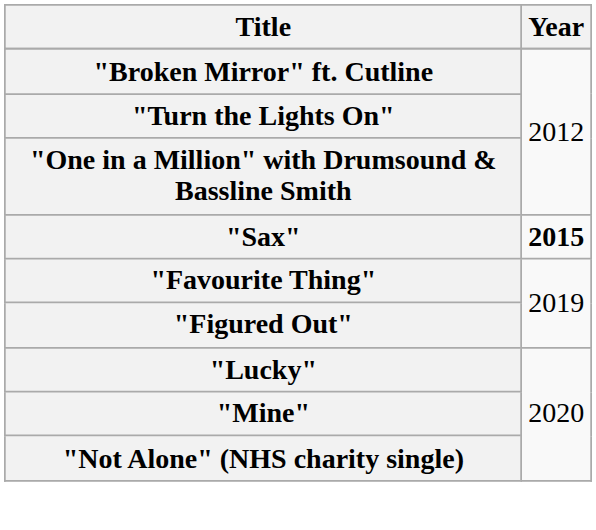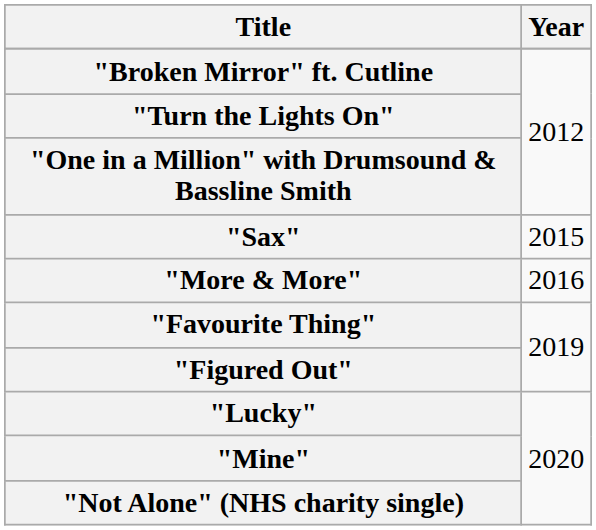"Sax" | Year: bold -> normal
+ row: "More & More" | 2016
